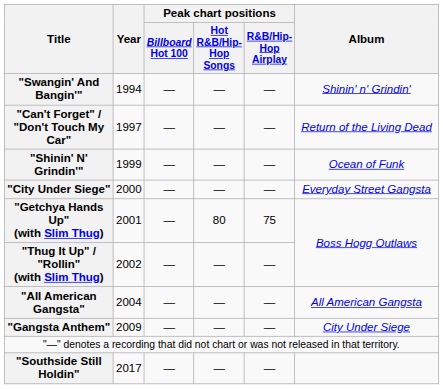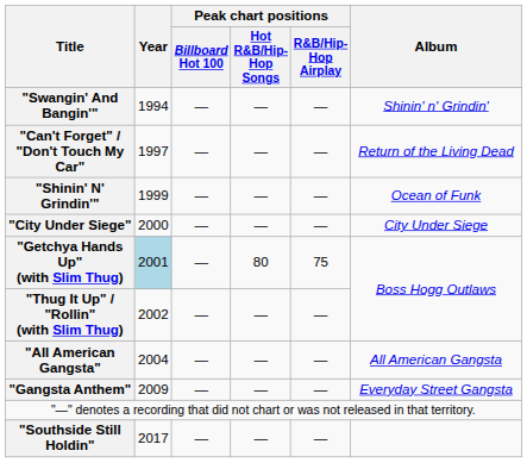"City Under Siege" | Album: Everyday Street Gangsta -> City Under Siege
"Getchya Hands Up" (with Slim Thug) | Year: no background -> lightblue background
"Gangsta Anthem" | Album: City Under Siege -> Everyday Street Gangsta
